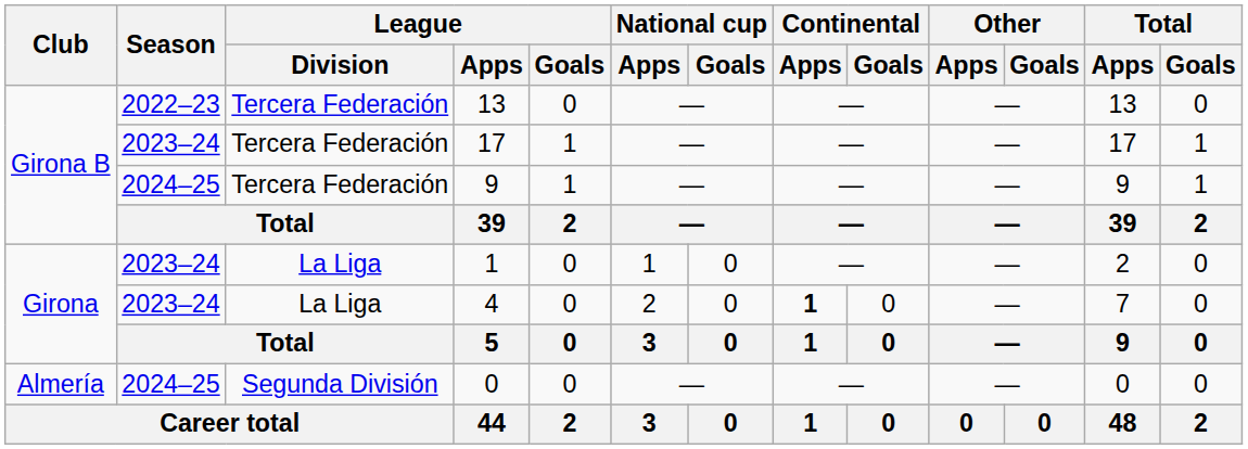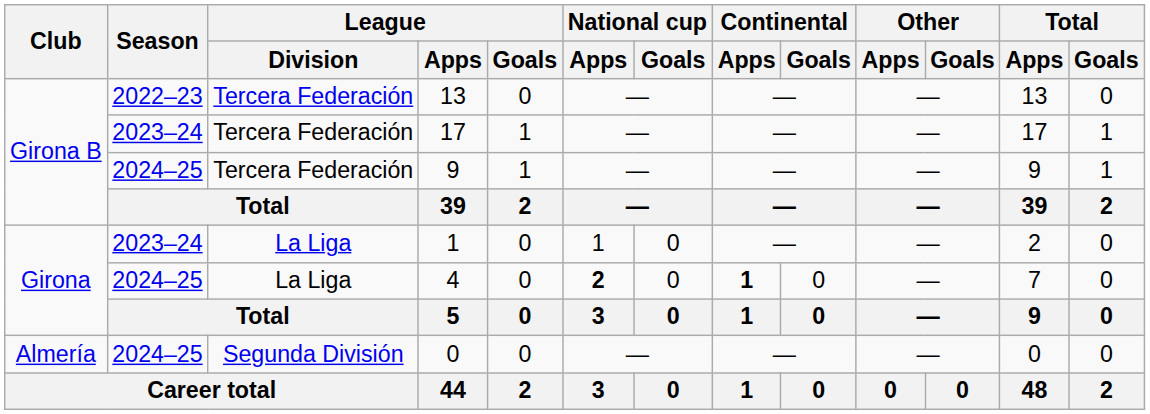4 | Season: 2023–24 -> 2024–25
4 | National cup / Apps: normal -> bold
